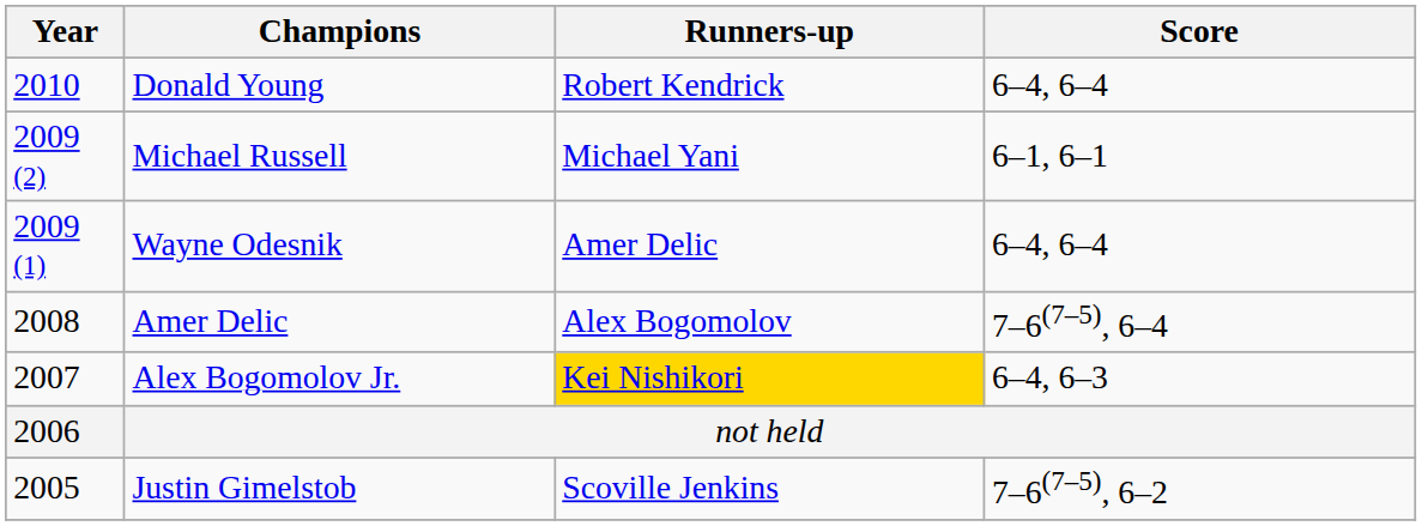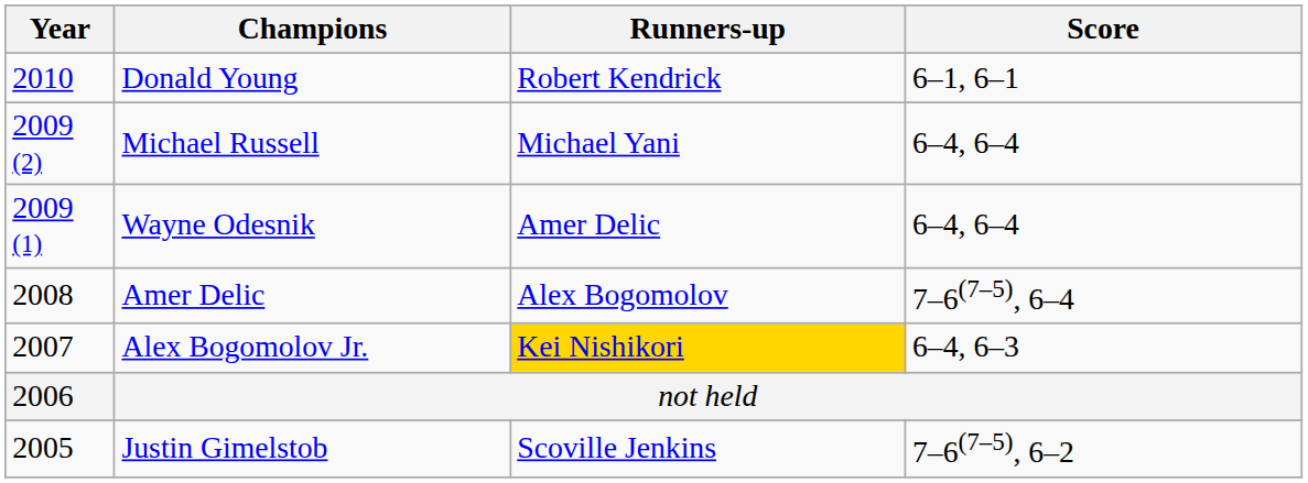Donald Young | Score: 6–4, 6–4 -> 6–1, 6–1
Michael Russell | Score: 6–1, 6–1 -> 6–4, 6–4
